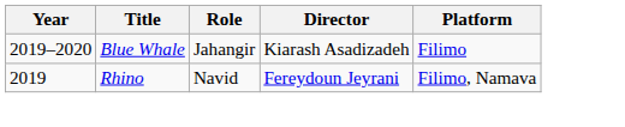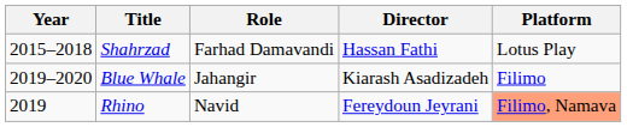+ row: 2015–2018 | Shahrzad | Farhad Damavandi | Hassan Fathi | Lotus Play
Rhino | Platform: no background -> lightsalmon background
